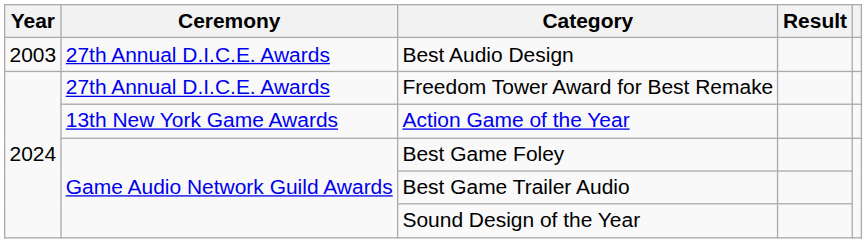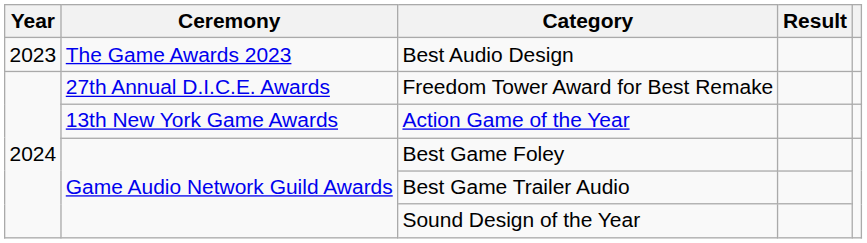Best Audio Design | Year: 2003 -> 2023
Best Audio Design | Ceremony: 27th Annual D.I.C.E. Awards -> The Game Awards 2023
